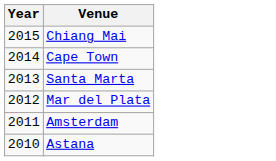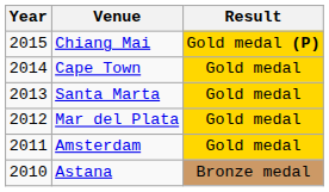+ column: Result | Gold medal (P) | Gold medal | Gold medal | Gold medal | Gold medal | Bronze medal
